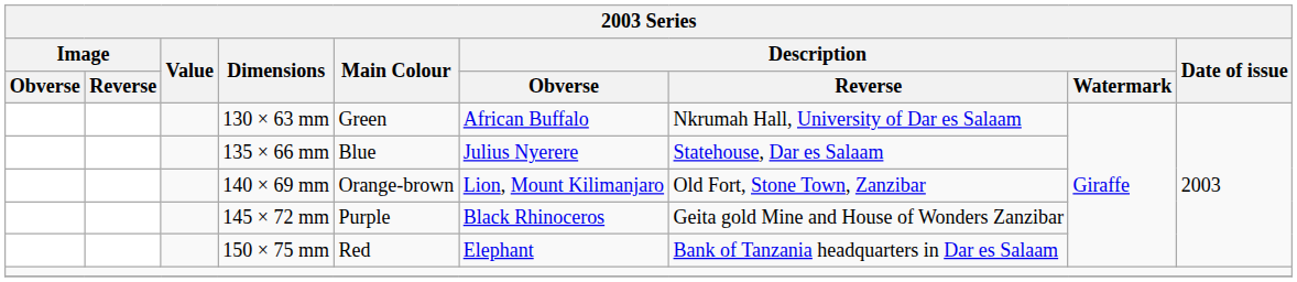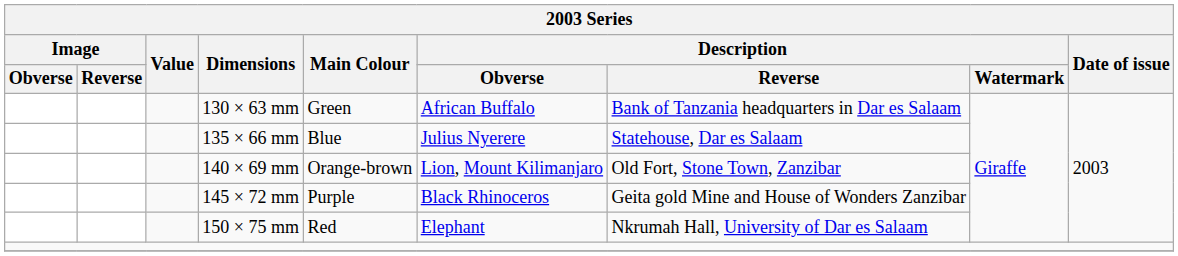130 × 63 mm | Description / Reverse: Nkrumah Hall, University of Dar es Salaam -> Bank of Tanzania headquarters in Dar es Salaam
150 × 75 mm | Description / Reverse: Bank of Tanzania headquarters in Dar es Salaam -> Nkrumah Hall, University of Dar es Salaam
